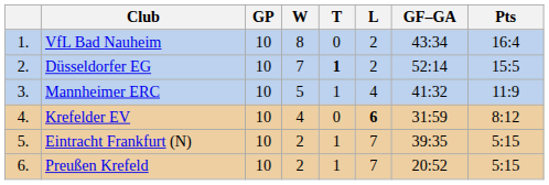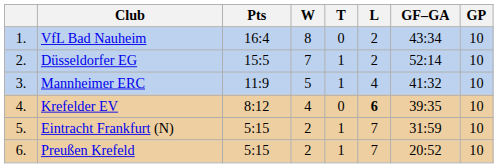columns swapped: GP <-> Pts
Düsseldorfer EG | T: bold -> normal
Krefelder EV | GF–GA: 31:59 -> 39:35
Eintracht Frankfurt (N) | GF–GA: 39:35 -> 31:59
